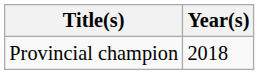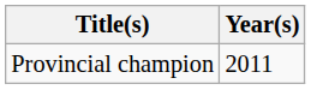Provincial champion | Year(s): 2018 -> 2011
